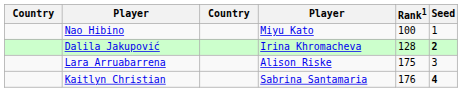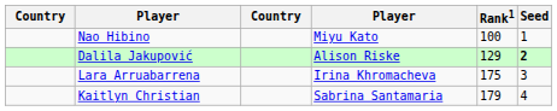Dalila Jakupović | column 4: Irina Khromacheva -> Alison Riske
Dalila Jakupović | Rank1: 128 -> 129
Lara Arruabarrena | column 4: Alison Riske -> Irina Khromacheva
Kaitlyn Christian | Rank1: 176 -> 179
Kaitlyn Christian | Seed: bold -> normal
